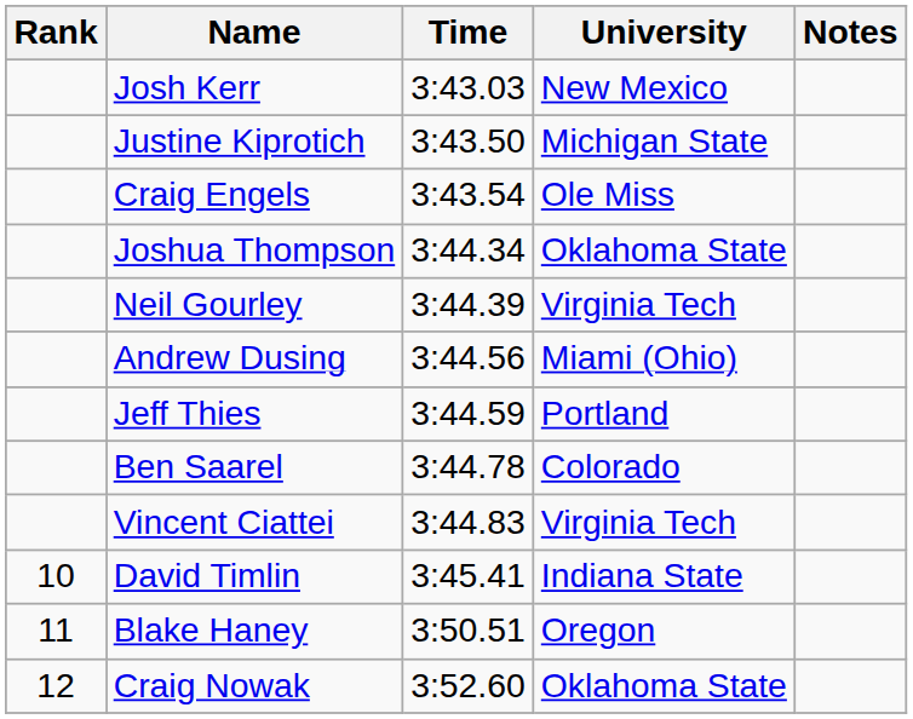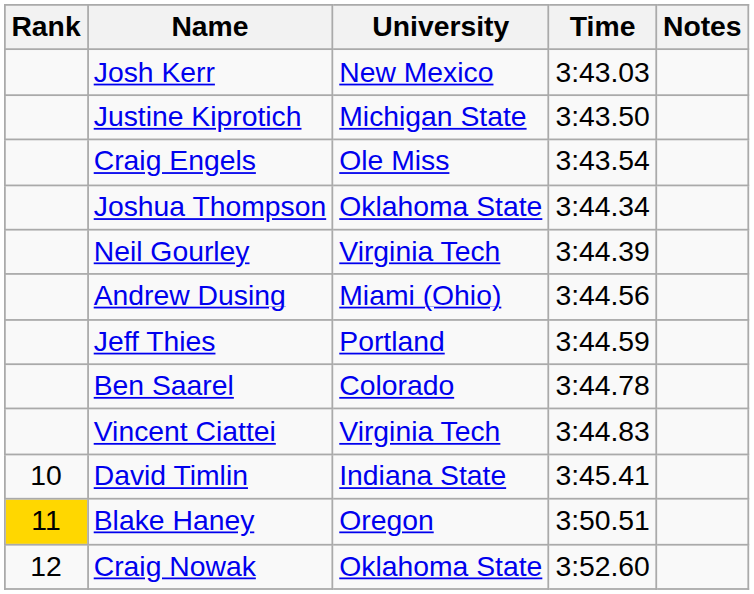columns swapped: University <-> Time
Blake Haney | Rank: no background -> gold background
